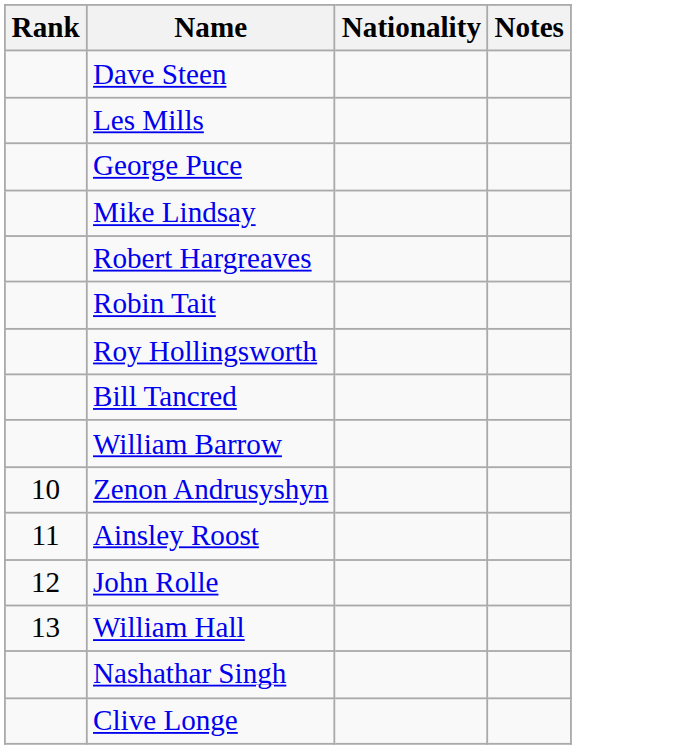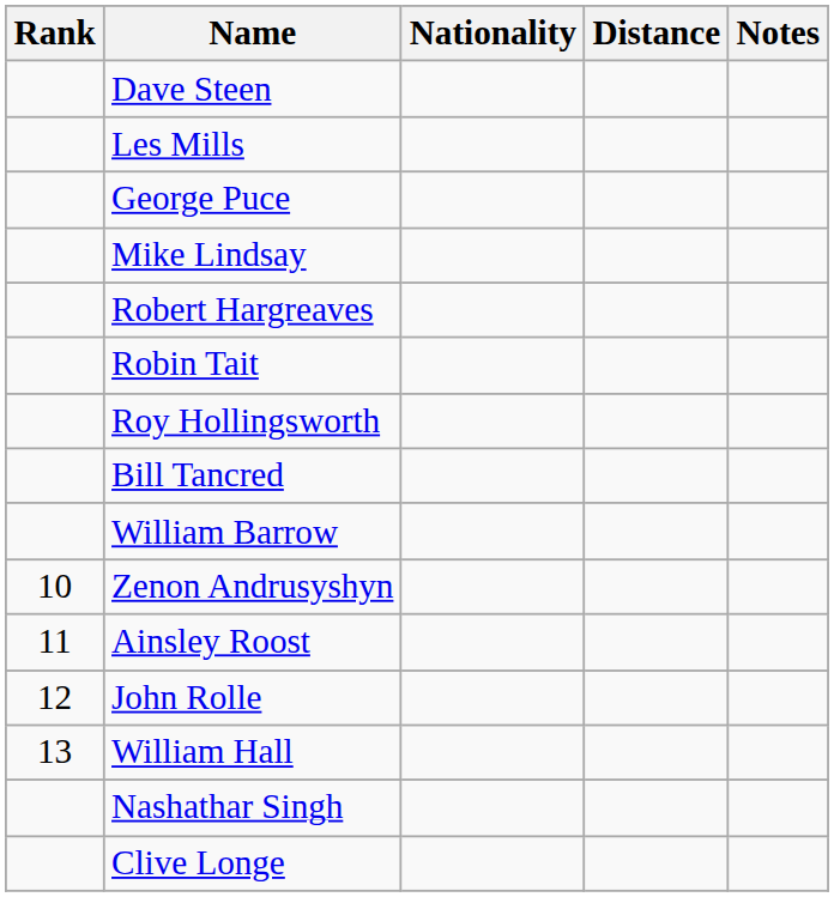+ column: Distance
